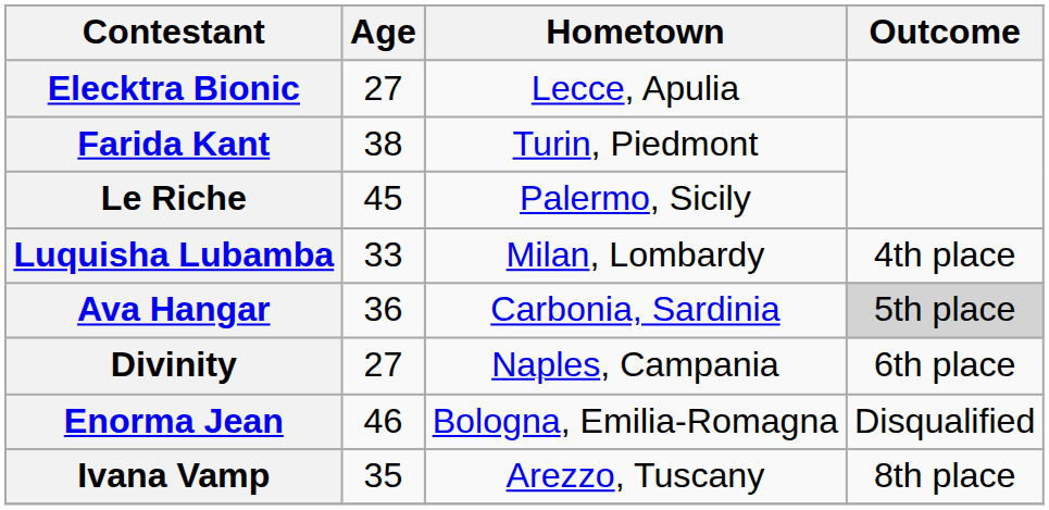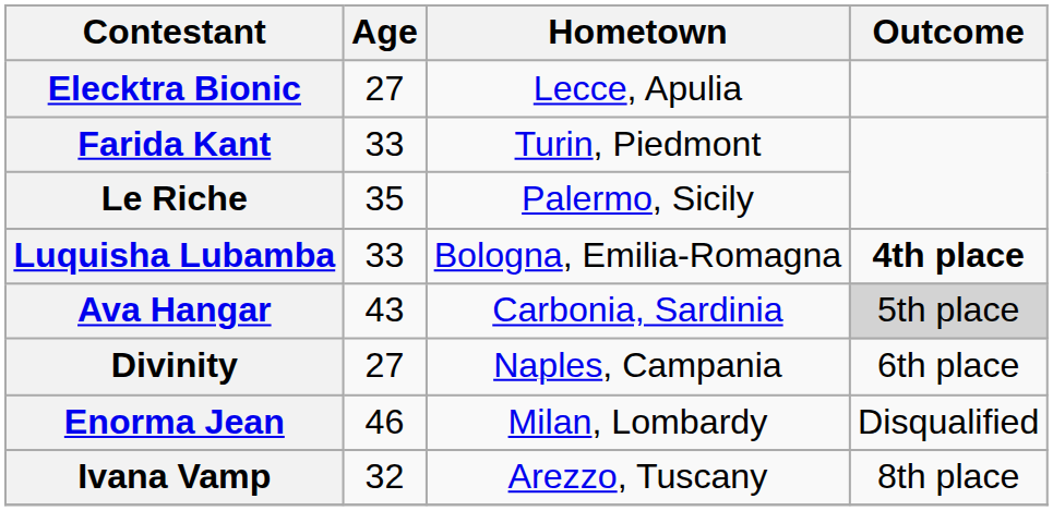Farida Kant | Age: 38 -> 33
Le Riche | Age: 45 -> 35
Luquisha Lubamba | Hometown: Milan, Lombardy -> Bologna, Emilia-Romagna
Luquisha Lubamba | Outcome: normal -> bold
Ava Hangar | Age: 36 -> 43
Enorma Jean | Hometown: Bologna, Emilia-Romagna -> Milan, Lombardy
Ivana Vamp | Age: 35 -> 32
